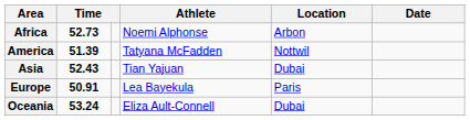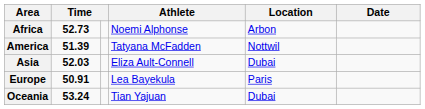Asia | column 2: 52.43 -> 52.03
Asia | Athlete: Tian Yajuan -> Eliza Ault-Connell
Oceania | Athlete: Eliza Ault-Connell -> Tian Yajuan
